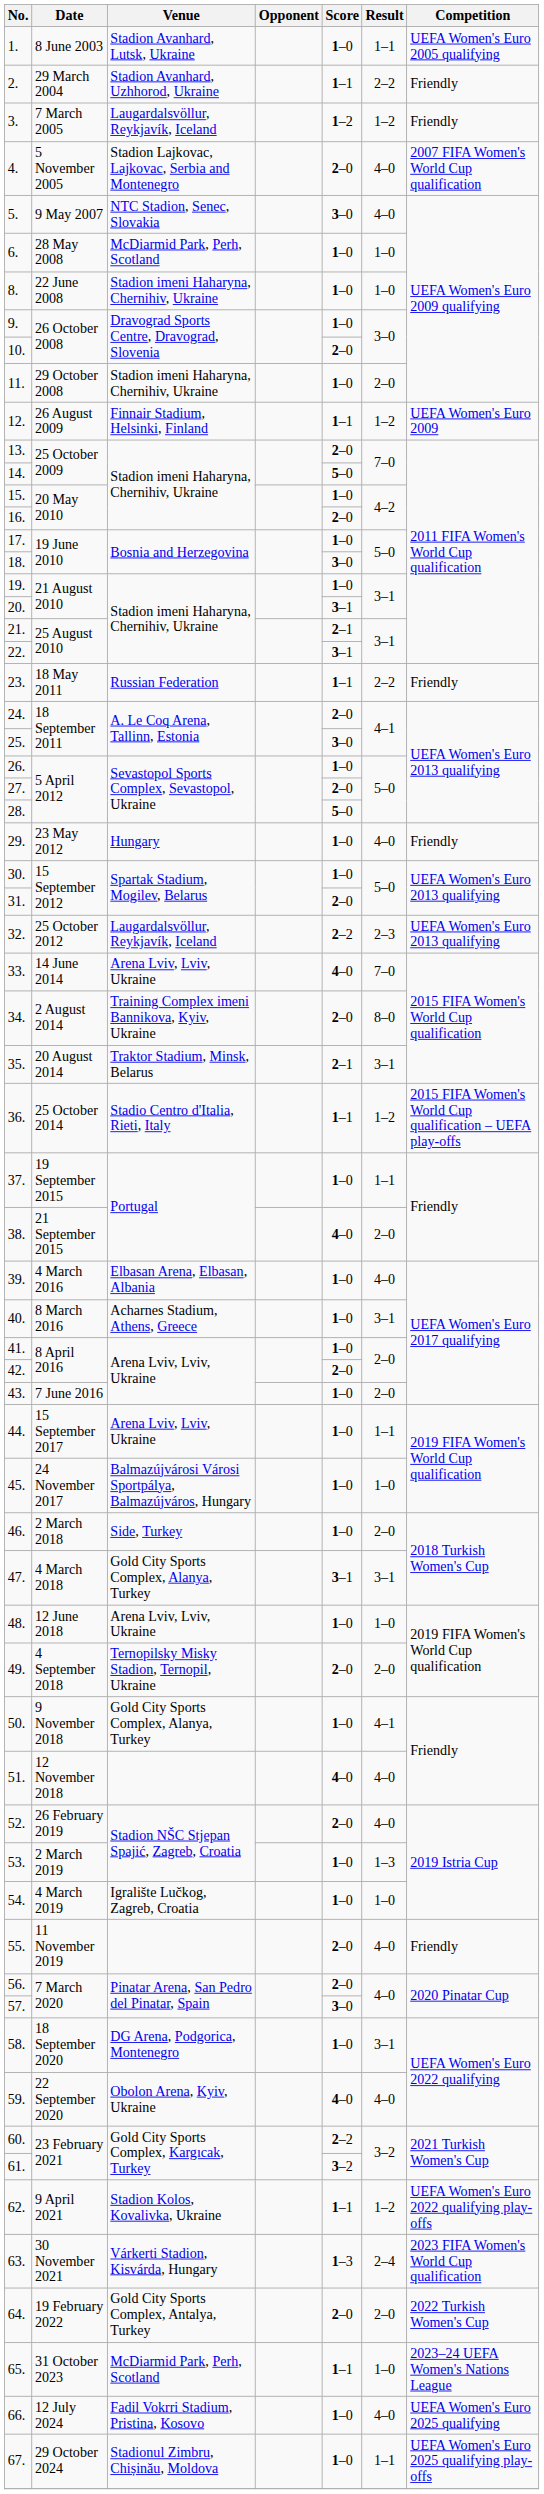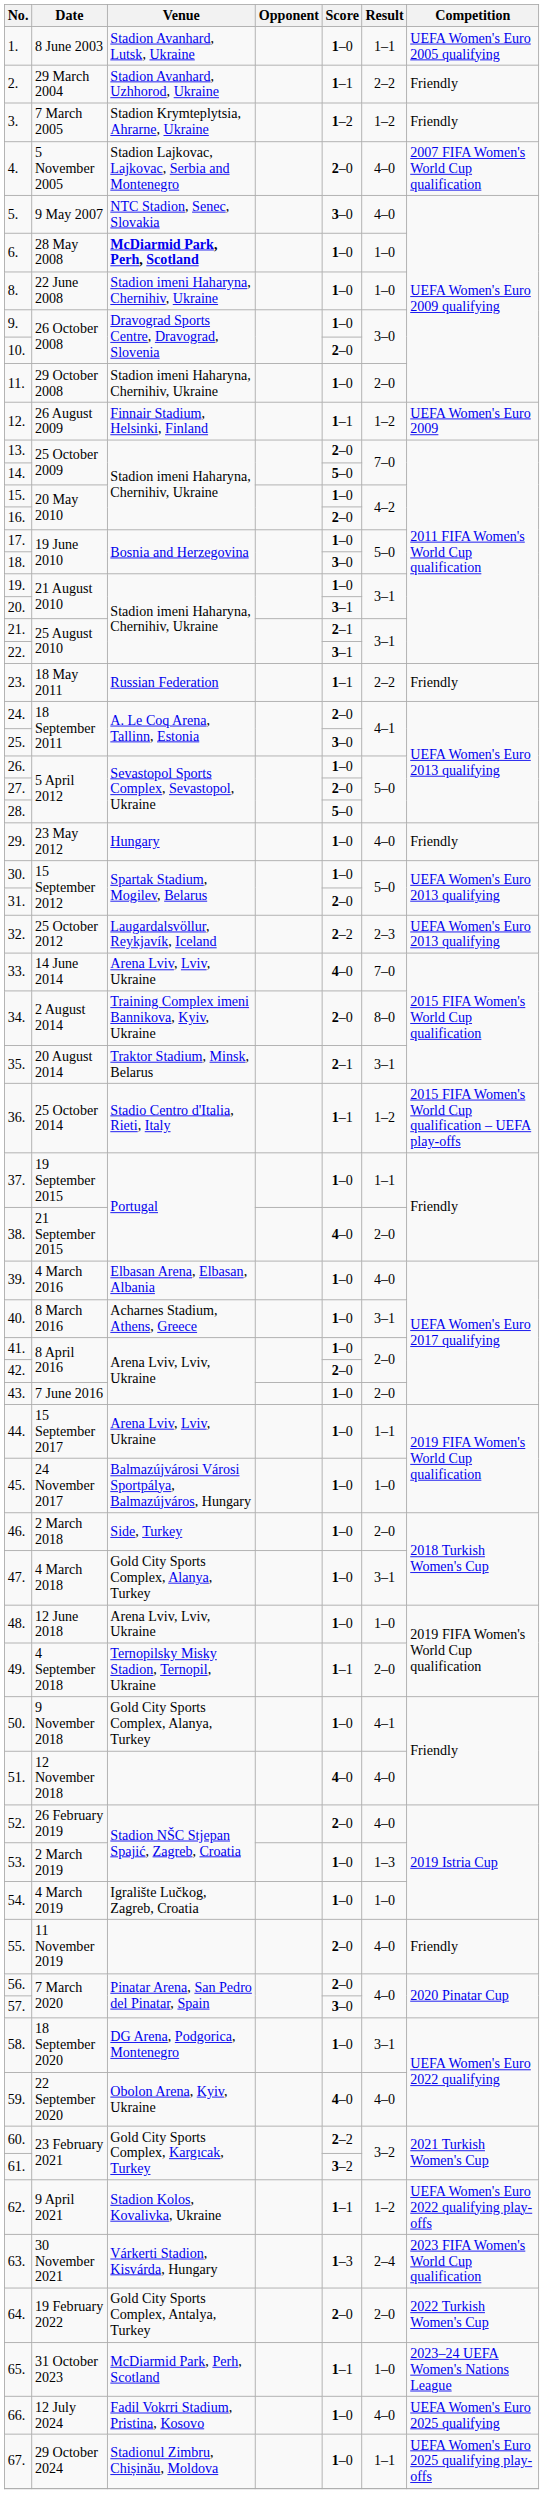3. | Venue: Laugardalsvöllur, Reykjavík, Iceland -> Stadion Krymteplytsia, Ahrarne, Ukraine
6. | Venue: normal -> bold
47. | Score: 3–1 -> 1–0
49. | Score: 2–0 -> 1–1
